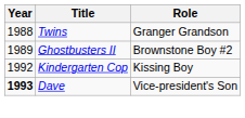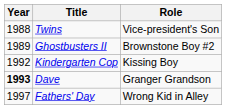Twins | Role: Granger Grandson -> Vice-president's Son
Dave | Role: Vice-president's Son -> Granger Grandson
+ row: 1997 | Fathers' Day | Wrong Kid in Alley
